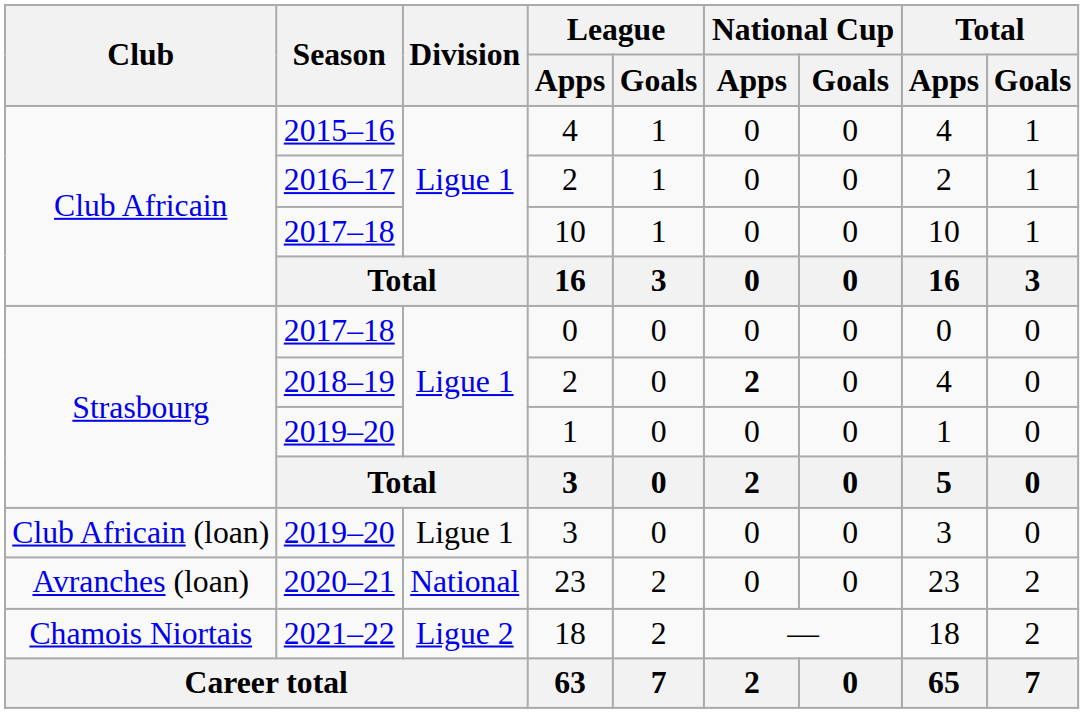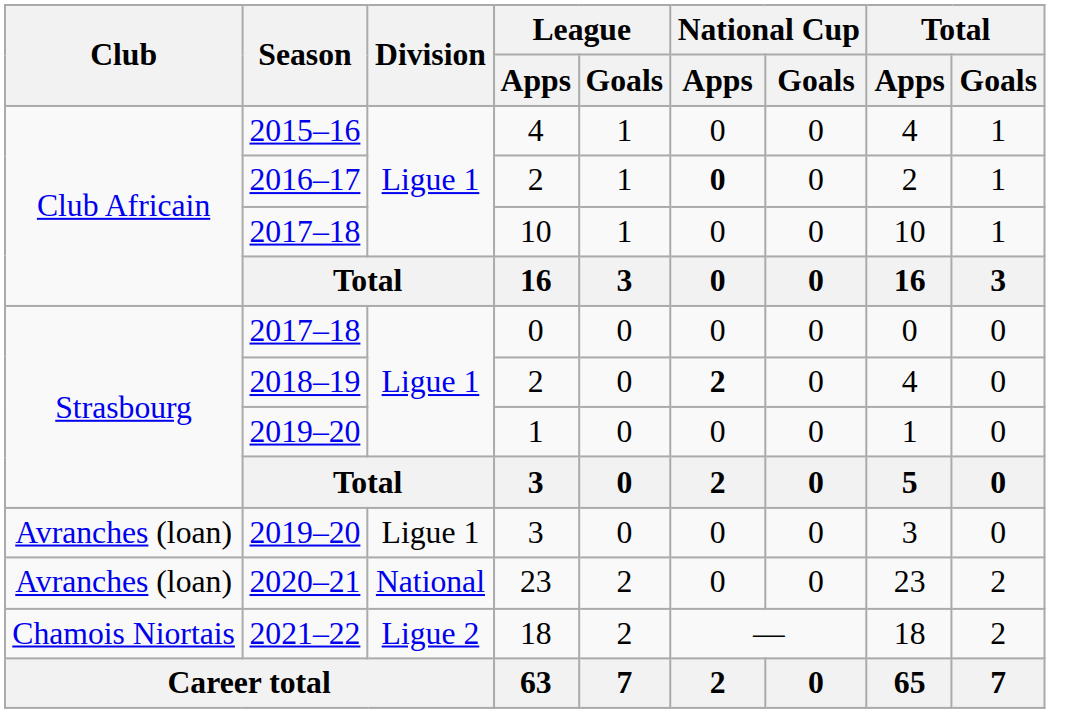2016–17 / 2 | National Cup / Apps: normal -> bold
2019–20 / 3 | Club: Club Africain (loan) -> Avranches (loan)
